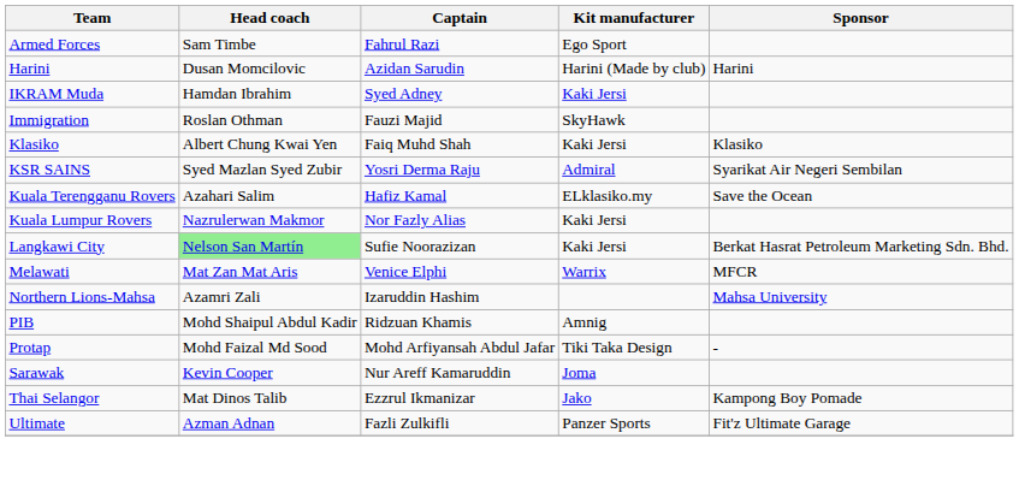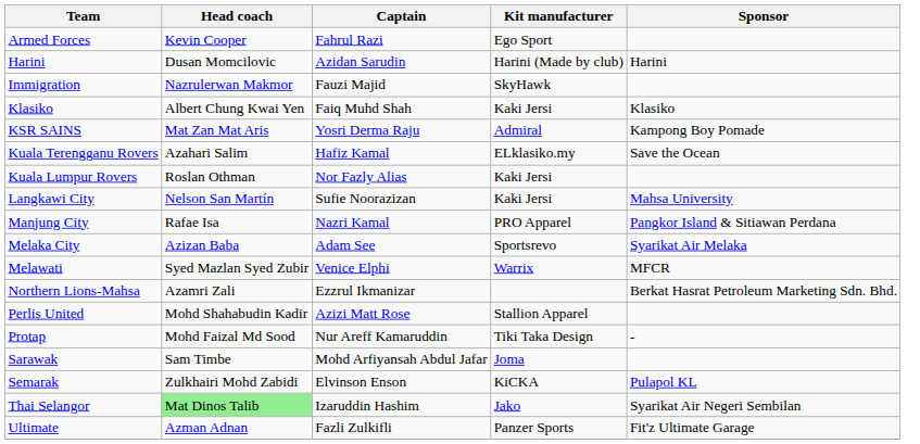Armed Forces | Head coach: Sam Timbe -> Kevin Cooper
- row: IKRAM Muda | Hamdan Ibrahim | Syed Adney | Kaki Jersi
Immigration | Head coach: Roslan Othman -> Nazrulerwan Makmor
KSR SAINS | Head coach: Syed Mazlan Syed Zubir -> Mat Zan Mat Aris
KSR SAINS | Sponsor: Syarikat Air Negeri Sembilan -> Kampong Boy Pomade
Kuala Lumpur Rovers | Head coach: Nazrulerwan Makmor -> Roslan Othman
Langkawi City | Head coach: lightgreen background -> no background
Langkawi City | Sponsor: Berkat Hasrat Petroleum Marketing Sdn. Bhd. -> Mahsa University
+ row: Manjung City | Rafae Isa | Nazri Kamal | PRO Apparel | Pangkor Island & Sitiawan Perdana
+ row: Melaka City | Azizan Baba | Adam See | Sportsrevo | Syarikat Air Melaka
Melawati | Head coach: Mat Zan Mat Aris -> Syed Mazlan Syed Zubir
Northern Lions-Mahsa | Captain: Izaruddin Hashim -> Ezzrul Ikmanizar
Northern Lions-Mahsa | Sponsor: Mahsa University -> Berkat Hasrat Petroleum Marketing Sdn. Bhd.
+ row: Perlis United | Mohd Shahabudin Kadir | Azizi Matt Rose | Stallion Apparel
- row: PIB | Mohd Shaipul Abdul Kadir | Ridzuan Khamis | Amnig
Protap | Captain: Mohd Arfiyansah Abdul Jafar -> Nur Areff Kamaruddin
Sarawak | Head coach: Kevin Cooper -> Sam Timbe
Sarawak | Captain: Nur Areff Kamaruddin -> Mohd Arfiyansah Abdul Jafar
+ row: Semarak | Zulkhairi Mohd Zabidi | Elvinson Enson | KiCKA | Pulapol KL
Thai Selangor | Head coach: no background -> lightgreen background
Thai Selangor | Captain: Ezzrul Ikmanizar -> Izaruddin Hashim
Thai Selangor | Sponsor: Kampong Boy Pomade -> Syarikat Air Negeri Sembilan
